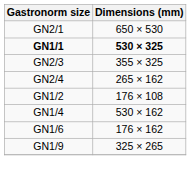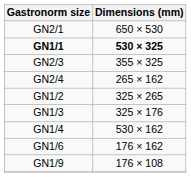GN1/2 | Dimensions (mm): 176 × 108 -> 325 × 265
+ row: GN1/3 | 325 × 176
GN1/9 | Dimensions (mm): 325 × 265 -> 176 × 108
